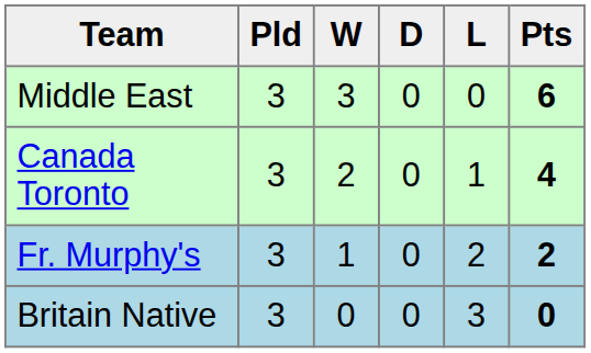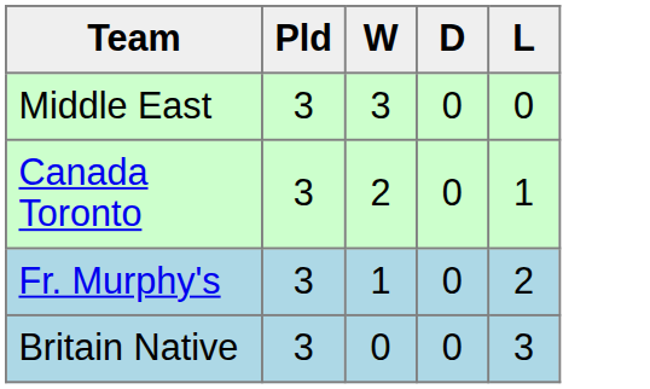- column: Pts | 6 | 4 | 2 | 0
